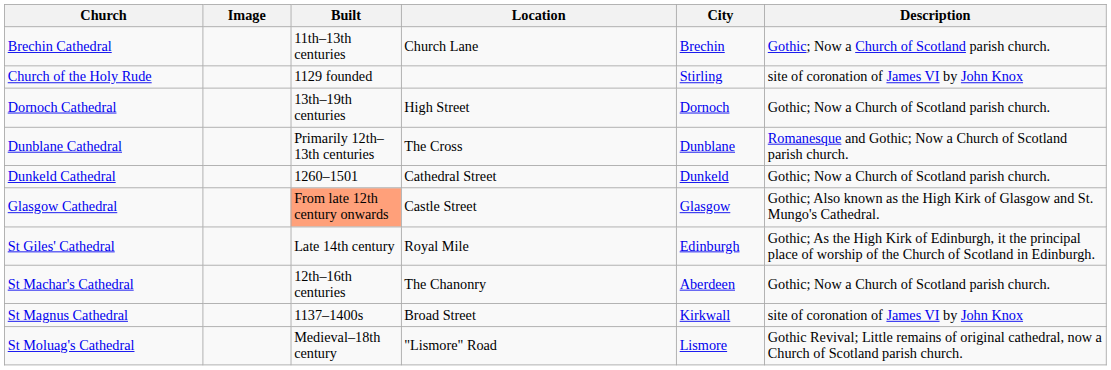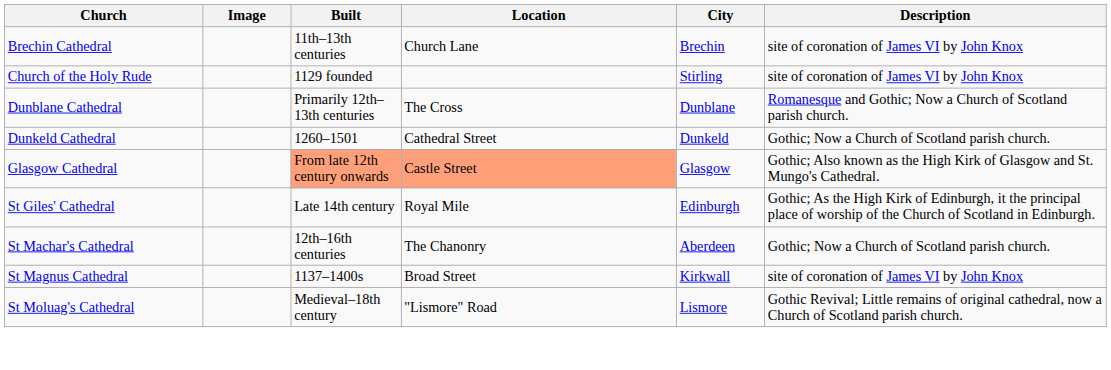Brechin Cathedral | Description: Gothic; Now a Church of Scotland parish church. -> site of coronation of James VI by John Knox
- row: Dornoch Cathedral | 13th–19th centuries | High Street | Dornoch | Gothic; Now a Church of Scotland parish church.
Glasgow Cathedral | Location: no background -> lightsalmon background
